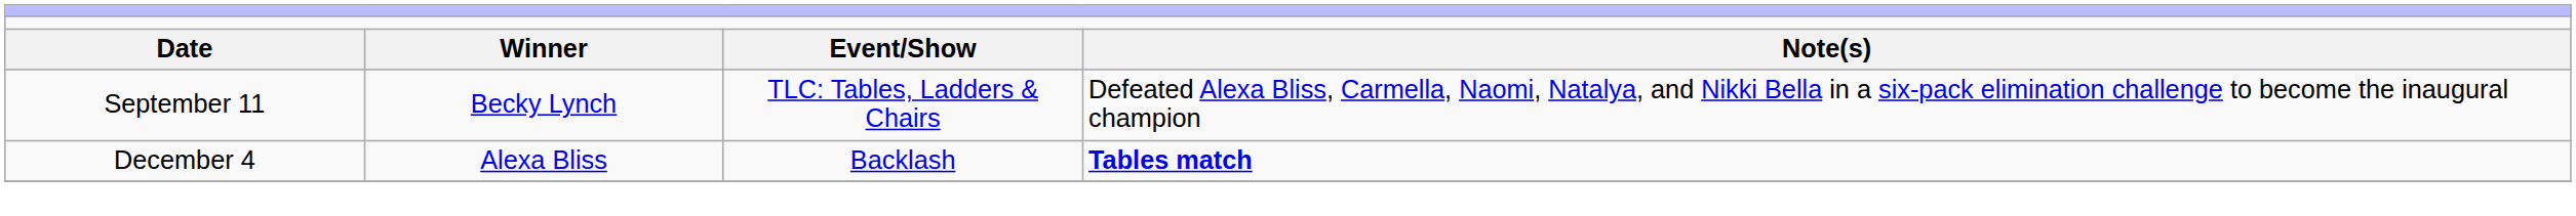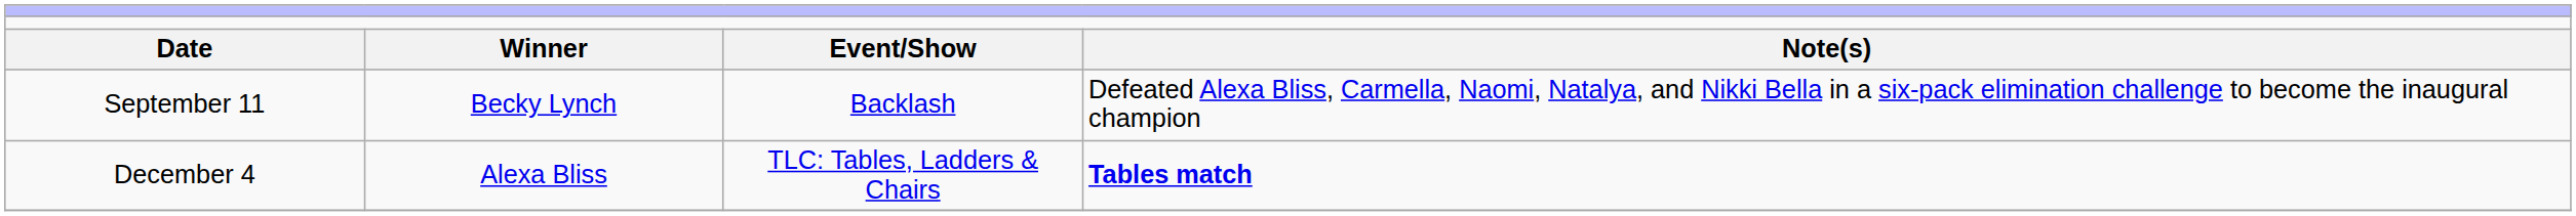September 11 | column 3: TLC: Tables, Ladders & Chairs -> Backlash
December 4 | column 3: Backlash -> TLC: Tables, Ladders & Chairs
